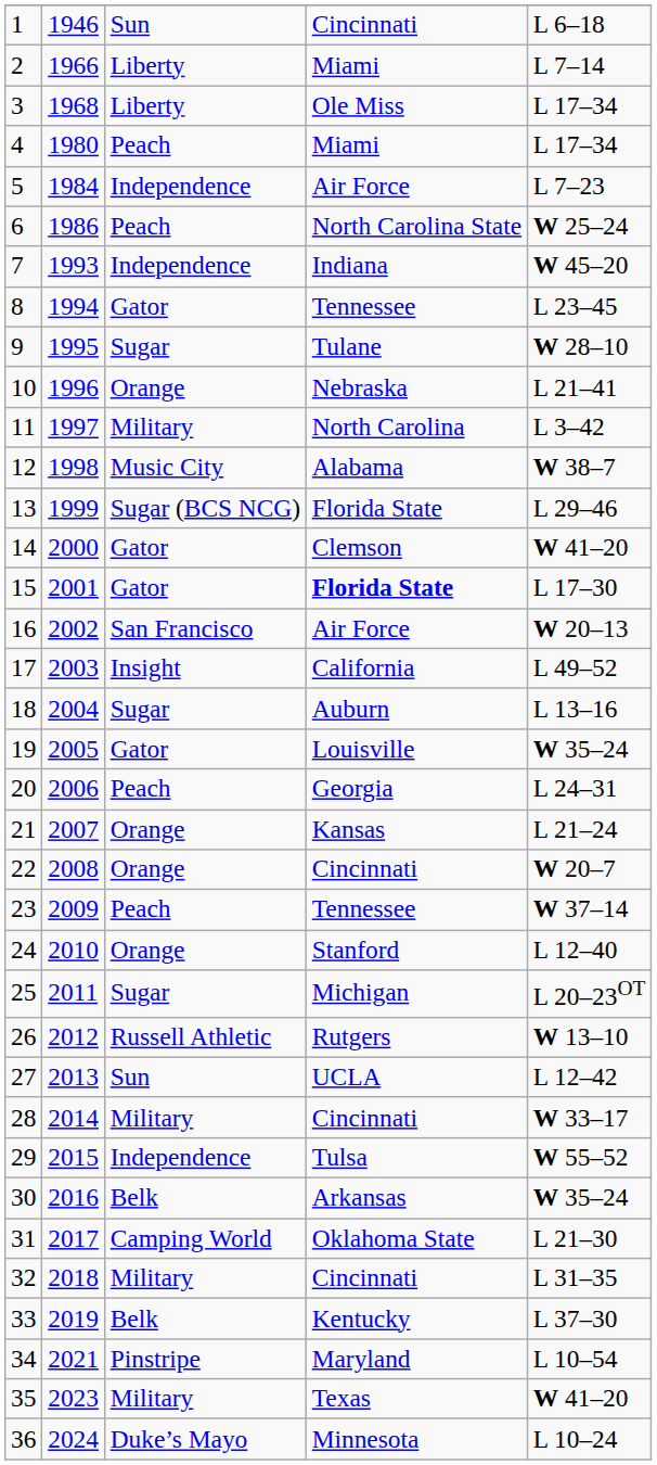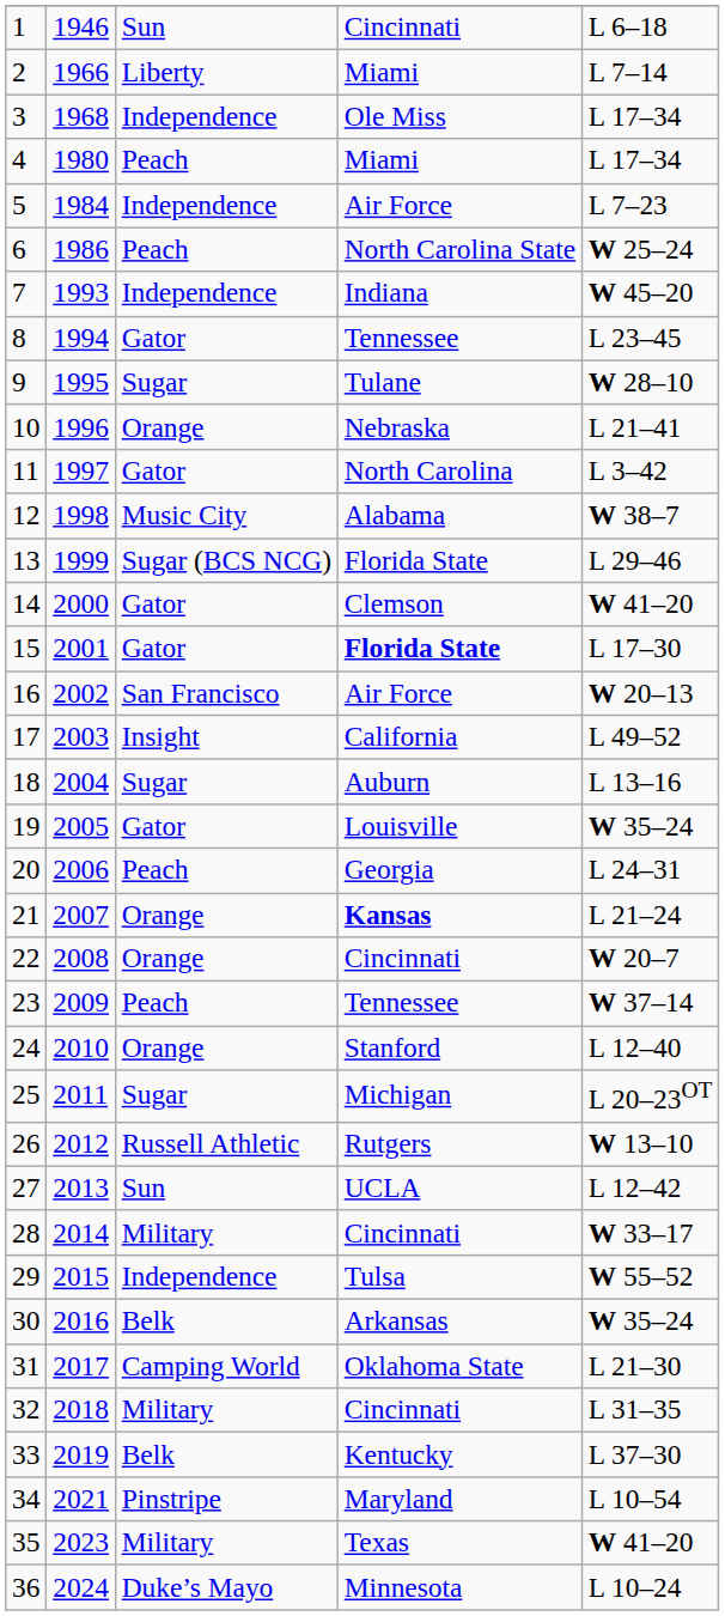3 | column 3: Liberty -> Independence
11 | column 3: Military -> Gator
21 | column 4: normal -> bold
